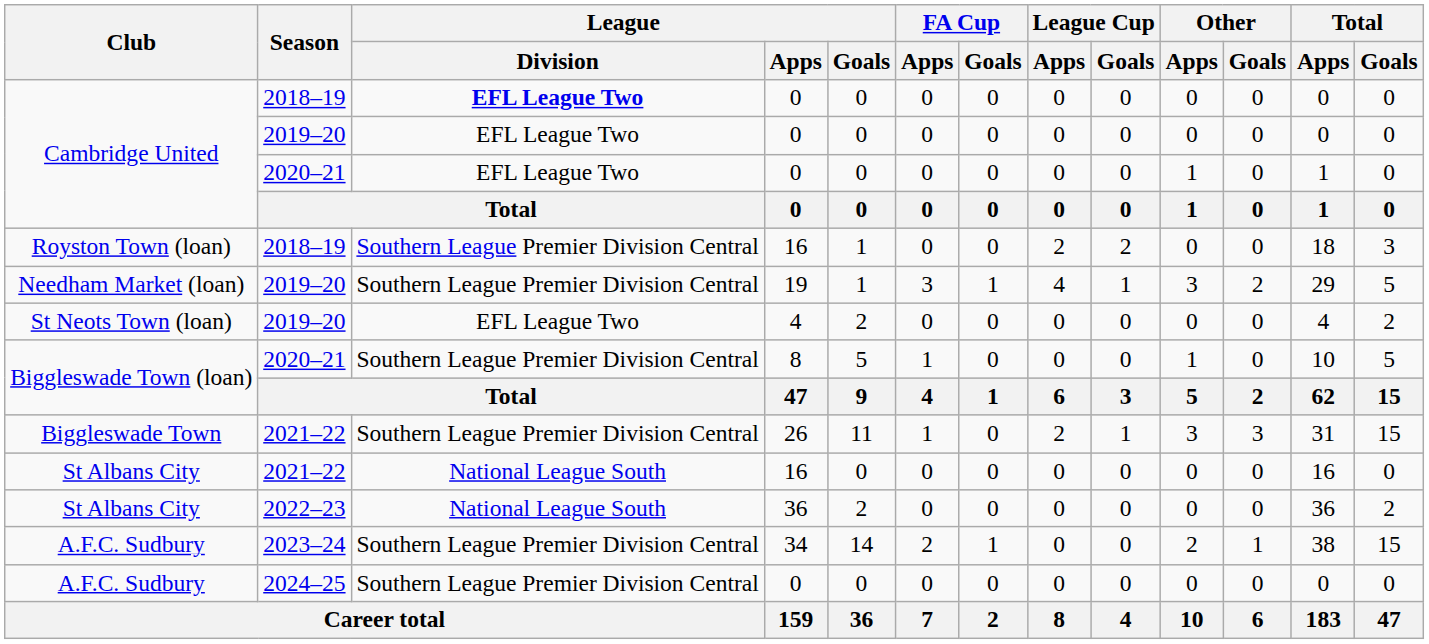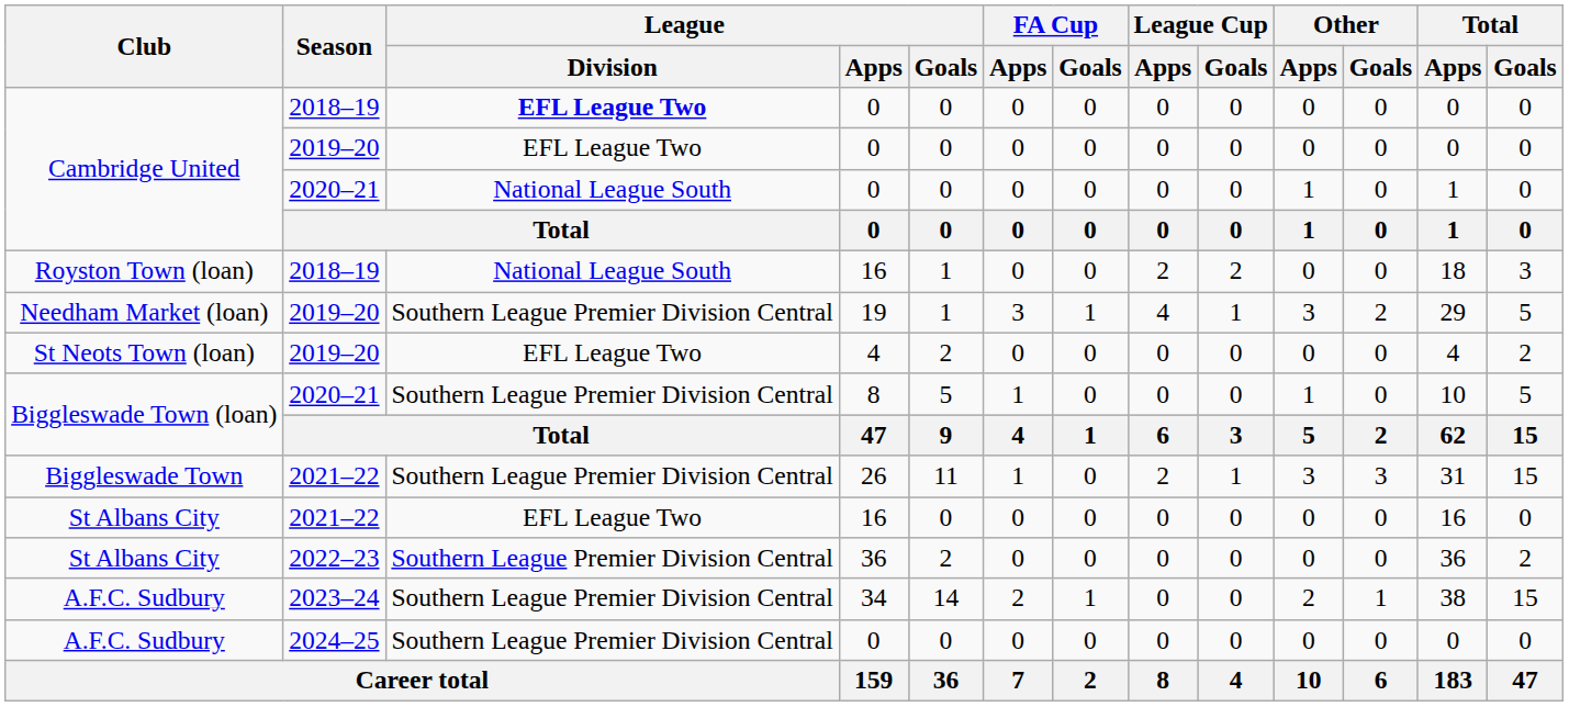Cambridge United / 2020–21 | League / Division: EFL League Two -> National League South
Royston Town (loan) | League / Division: Southern League Premier Division Central -> National League South
St Albans City / 2021–22 | League / Division: National League South -> EFL League Two
St Albans City / 2022–23 | League / Division: National League South -> Southern League Premier Division Central
